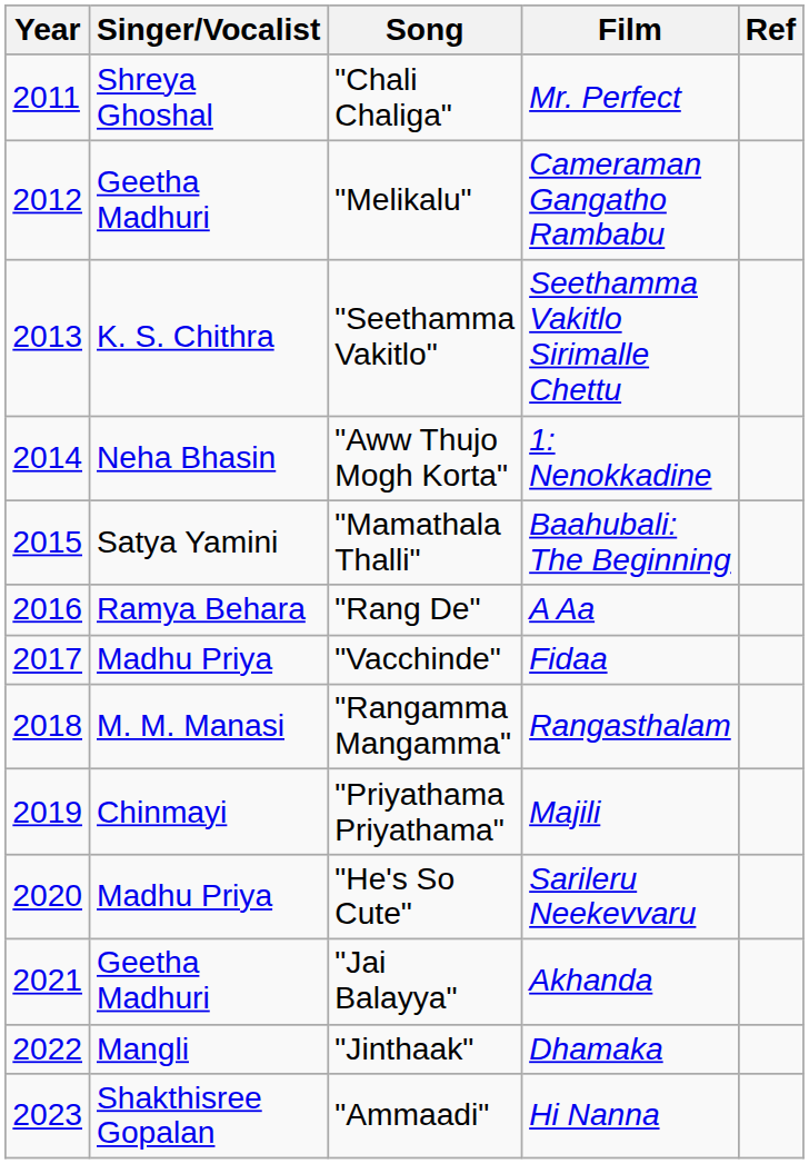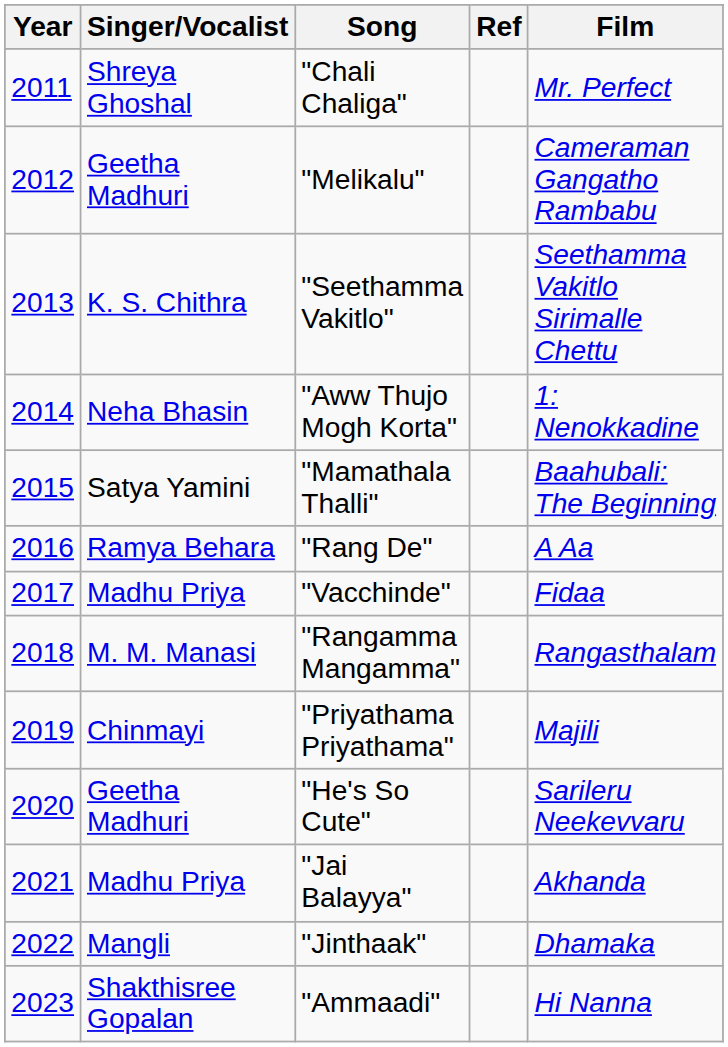columns swapped: Film <-> Ref
"He's So Cute" | Singer/Vocalist: Madhu Priya -> Geetha Madhuri
"Jai Balayya" | Singer/Vocalist: Geetha Madhuri -> Madhu Priya
